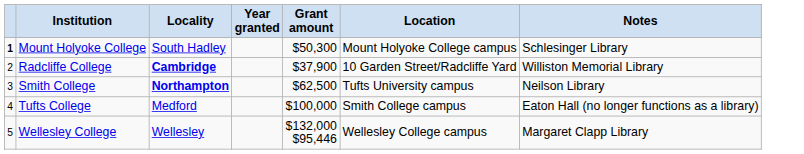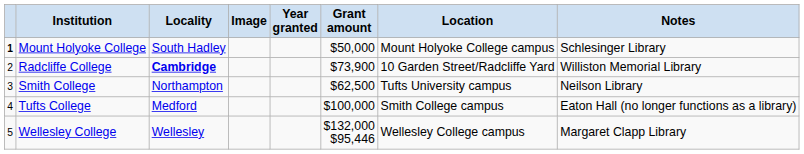+ column: Image
Mount Holyoke College | Grant amount: $50,300 -> $50,000
Radcliffe College | Grant amount: $37,900 -> $73,900
Smith College | Locality: bold -> normal
